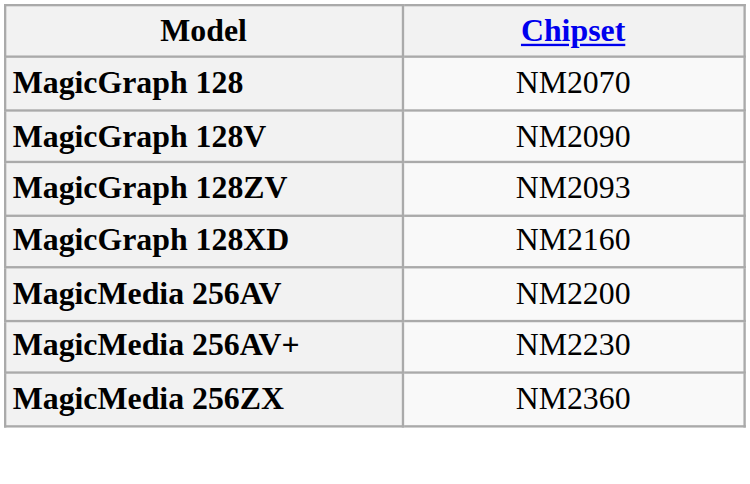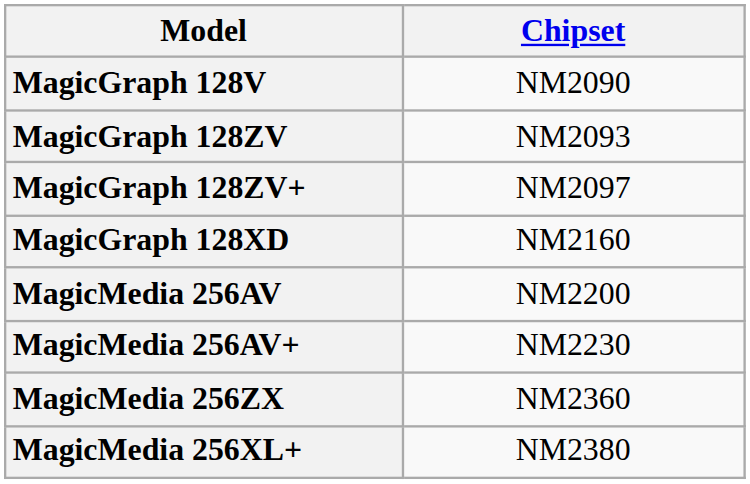- row: MagicGraph 128 | NM2070
+ row: MagicGraph 128ZV+ | NM2097
+ row: MagicMedia 256XL+ | NM2380
